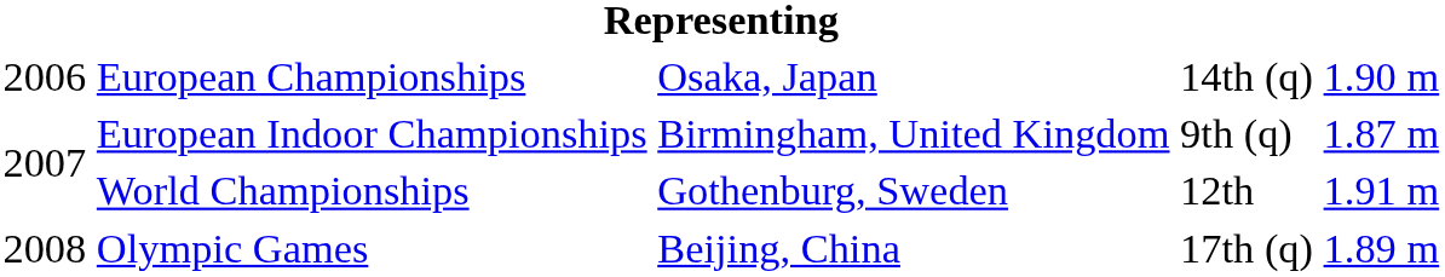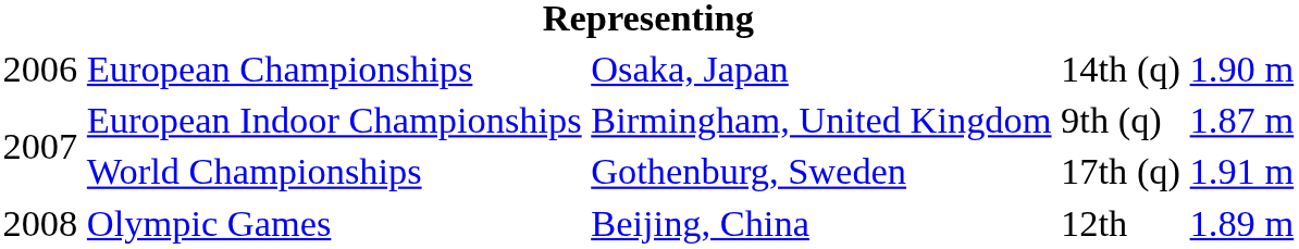World Championships | column 4: 12th -> 17th (q)
Olympic Games | column 4: 17th (q) -> 12th
